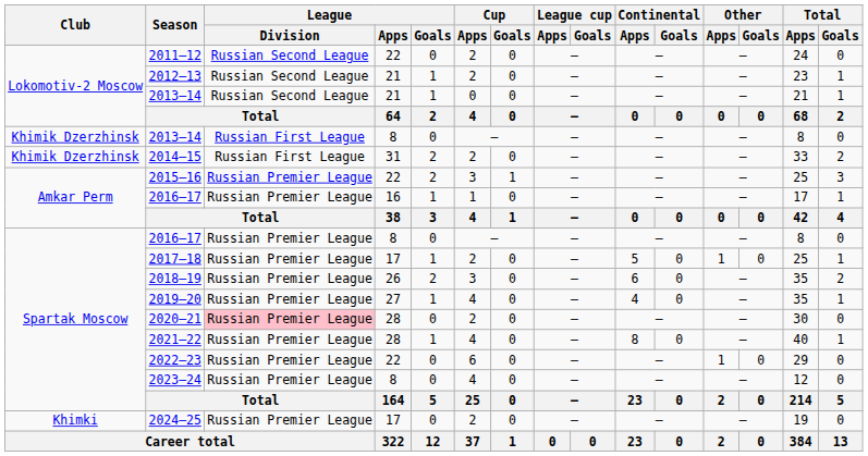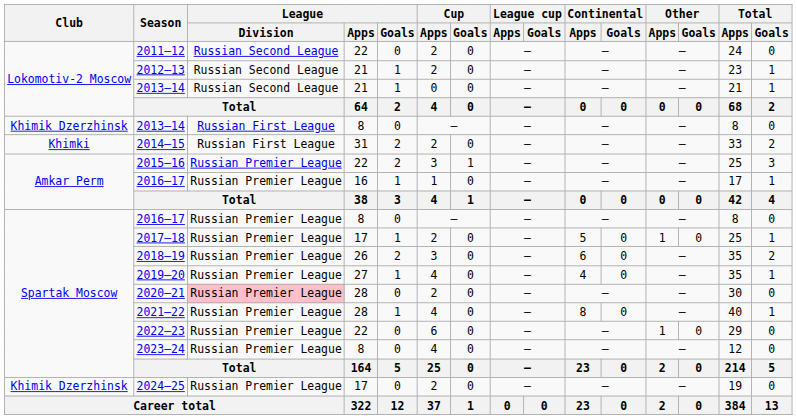2014–15 | Club: Khimik Dzerzhinsk -> Khimki
2024–25 | Club: Khimki -> Khimik Dzerzhinsk
